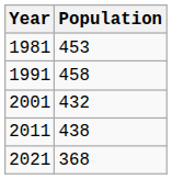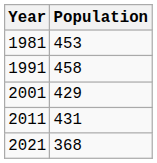2001 | Population: 432 -> 429
2011 | Population: 438 -> 431
